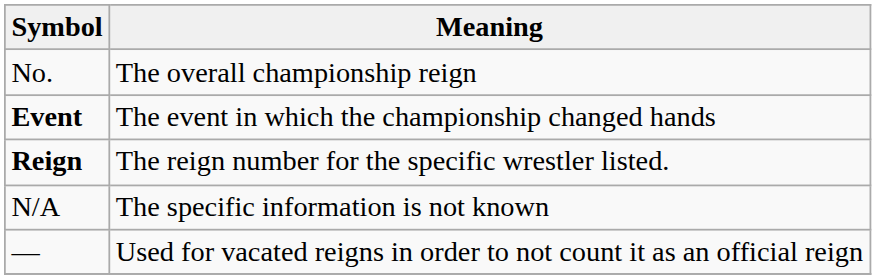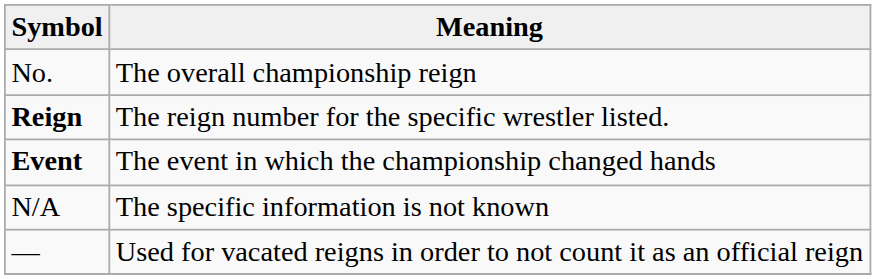rows swapped: Reign <-> Event
